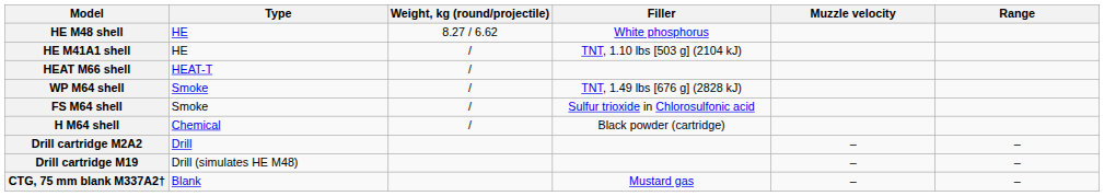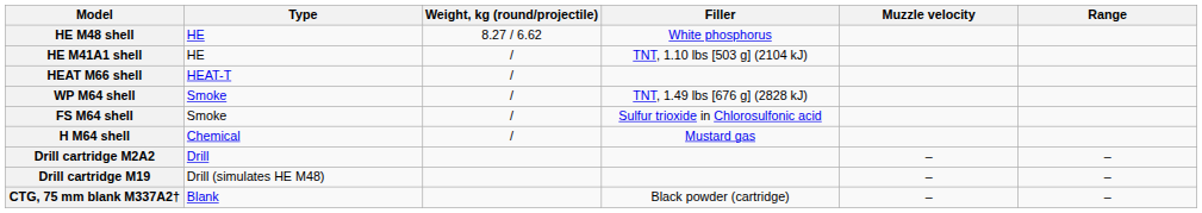H M64 shell | Filler: Black powder (cartridge) -> Mustard gas
CTG, 75 mm blank M337A2† | Filler: Mustard gas -> Black powder (cartridge)
